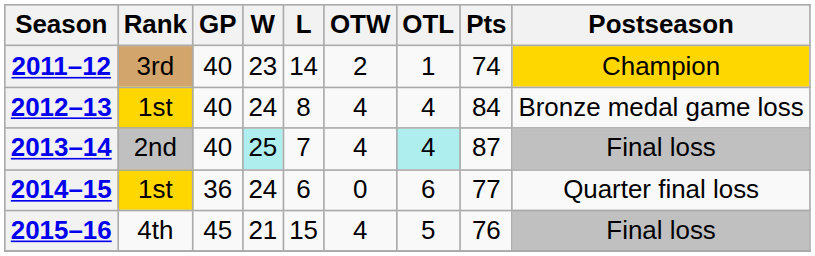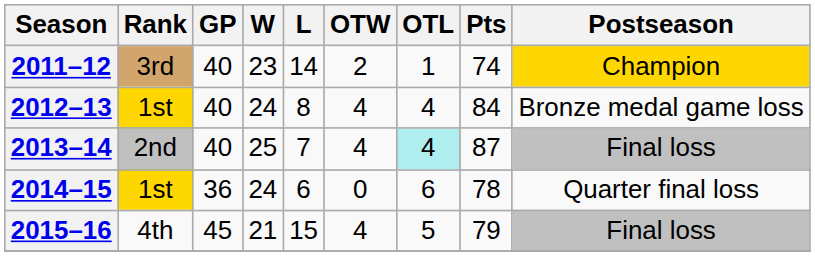2013–14 | W: paleturquoise background -> no background
2014–15 | Pts: 77 -> 78
2015–16 | Pts: 76 -> 79
